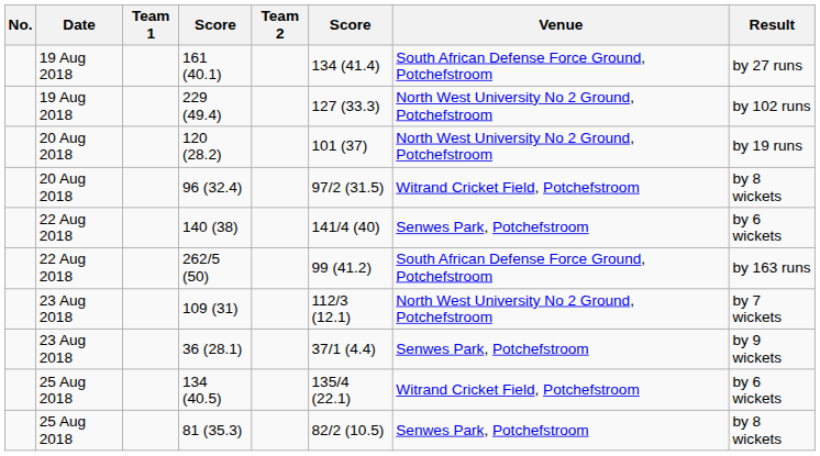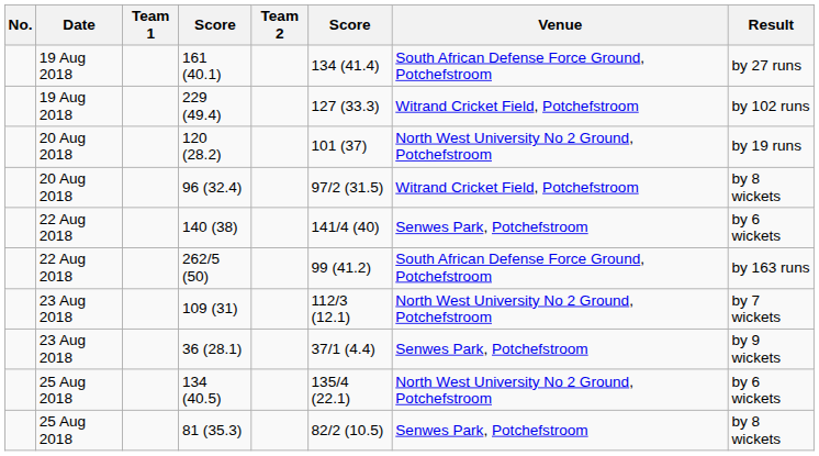229 (49.4) | Venue: North West University No 2 Ground, Potchefstroom -> Witrand Cricket Field, Potchefstroom
134 (40.5) | Venue: Witrand Cricket Field, Potchefstroom -> North West University No 2 Ground, Potchefstroom
